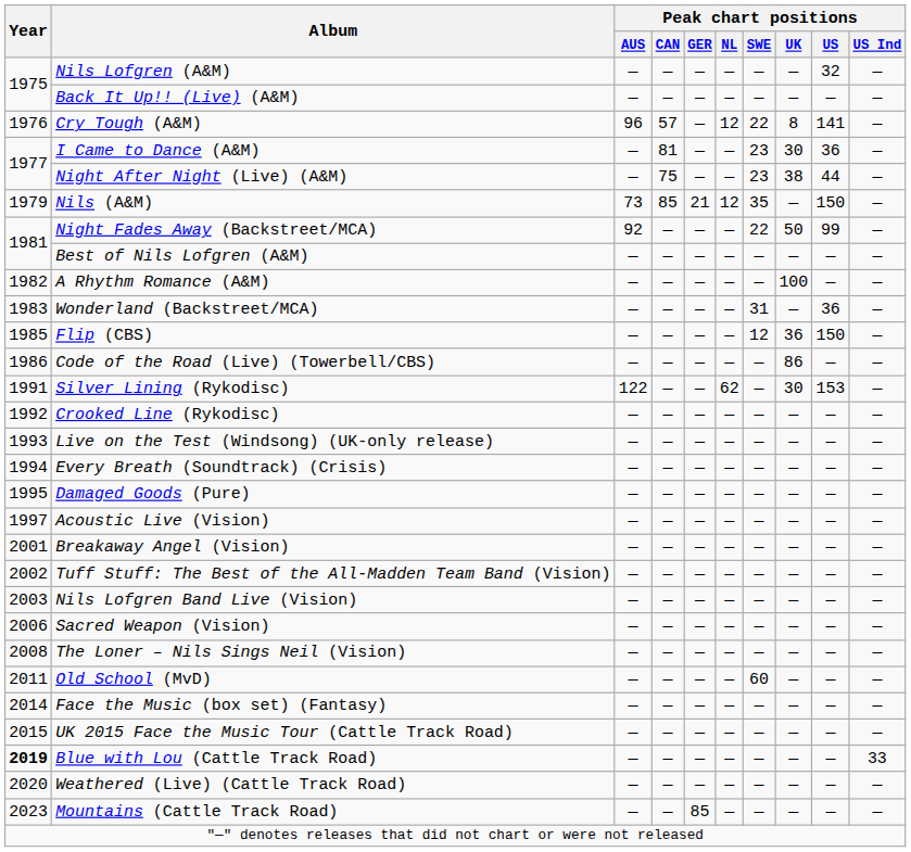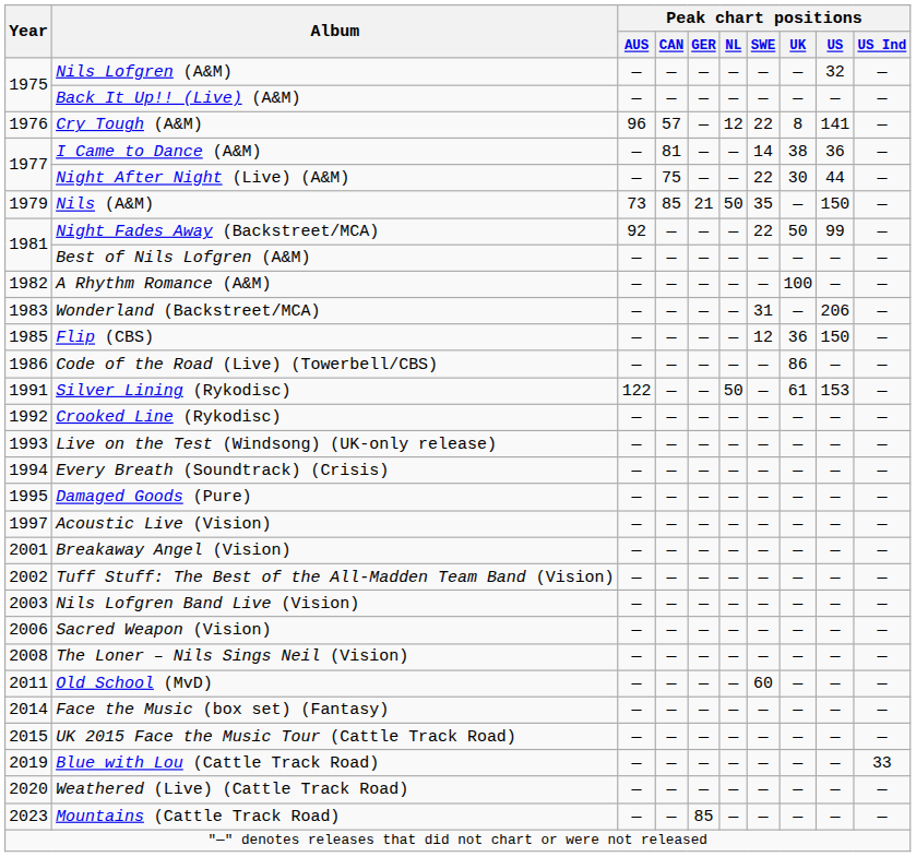I Came to Dance (A&M) | Peak chart positions / SWE: 23 -> 14
I Came to Dance (A&M) | Peak chart positions / UK: 30 -> 38
Night After Night (Live) (A&M) | Peak chart positions / SWE: 23 -> 22
Night After Night (Live) (A&M) | Peak chart positions / UK: 38 -> 30
Nils (A&M) | Peak chart positions / NL: 12 -> 50
Wonderland (Backstreet/MCA) | Peak chart positions / US: 36 -> 206
Silver Lining (Rykodisc) | Peak chart positions / NL: 62 -> 50
Silver Lining (Rykodisc) | Peak chart positions / UK: 30 -> 61
Blue with Lou (Cattle Track Road) | Year: bold -> normal
